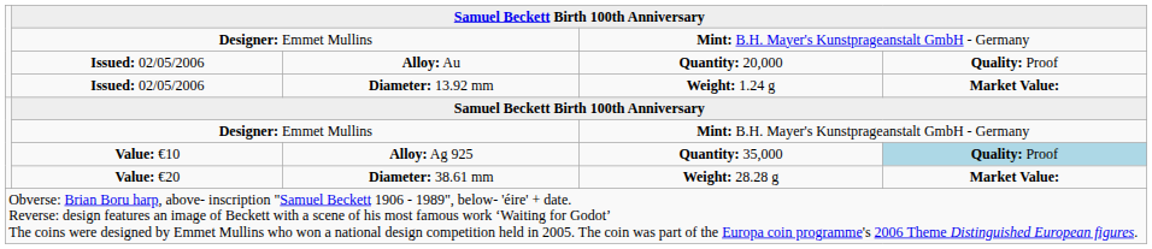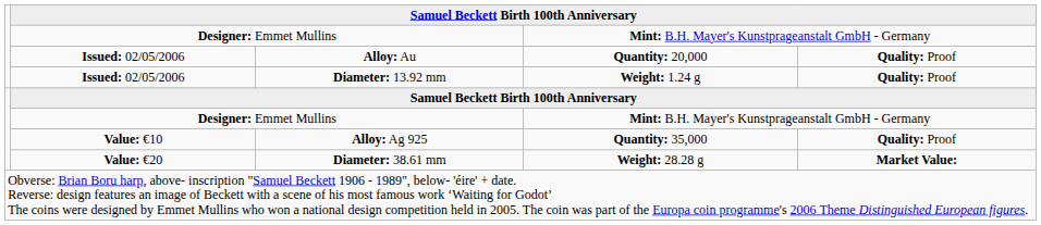Diameter: 13.92 mm | column 5: Market Value: -> Quality: Proof
Alloy: Ag 925 | column 5: lightblue background -> no background
